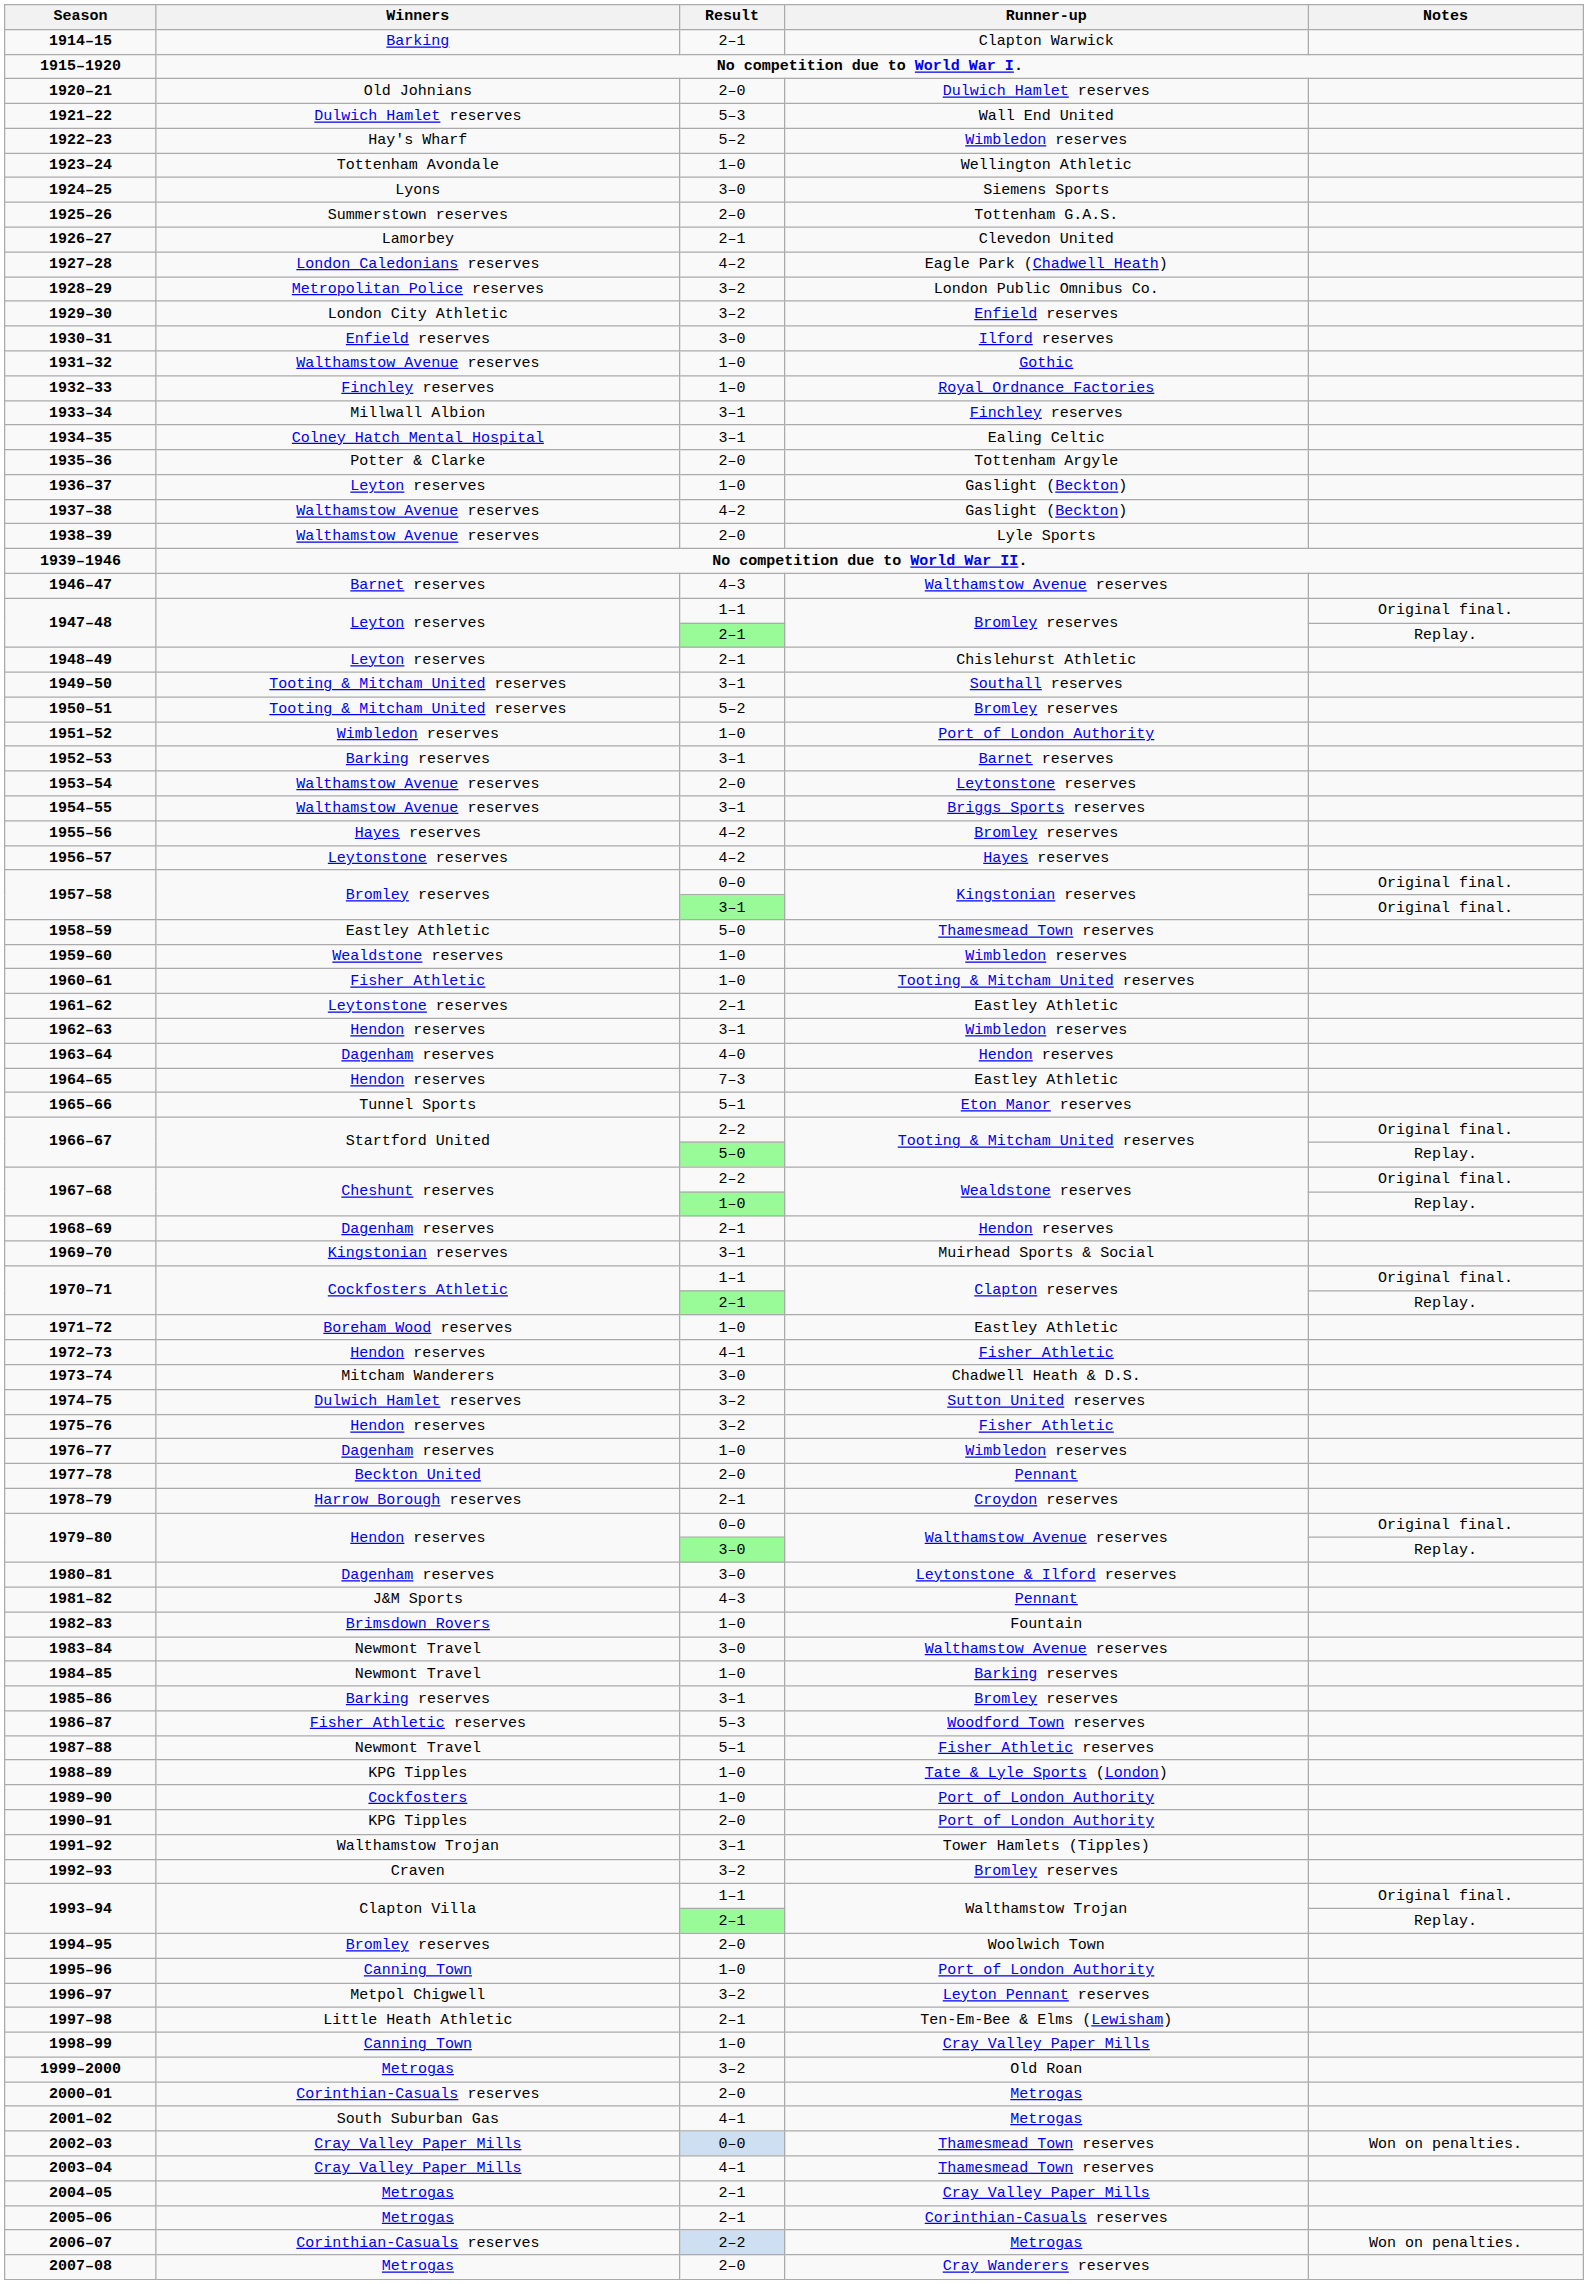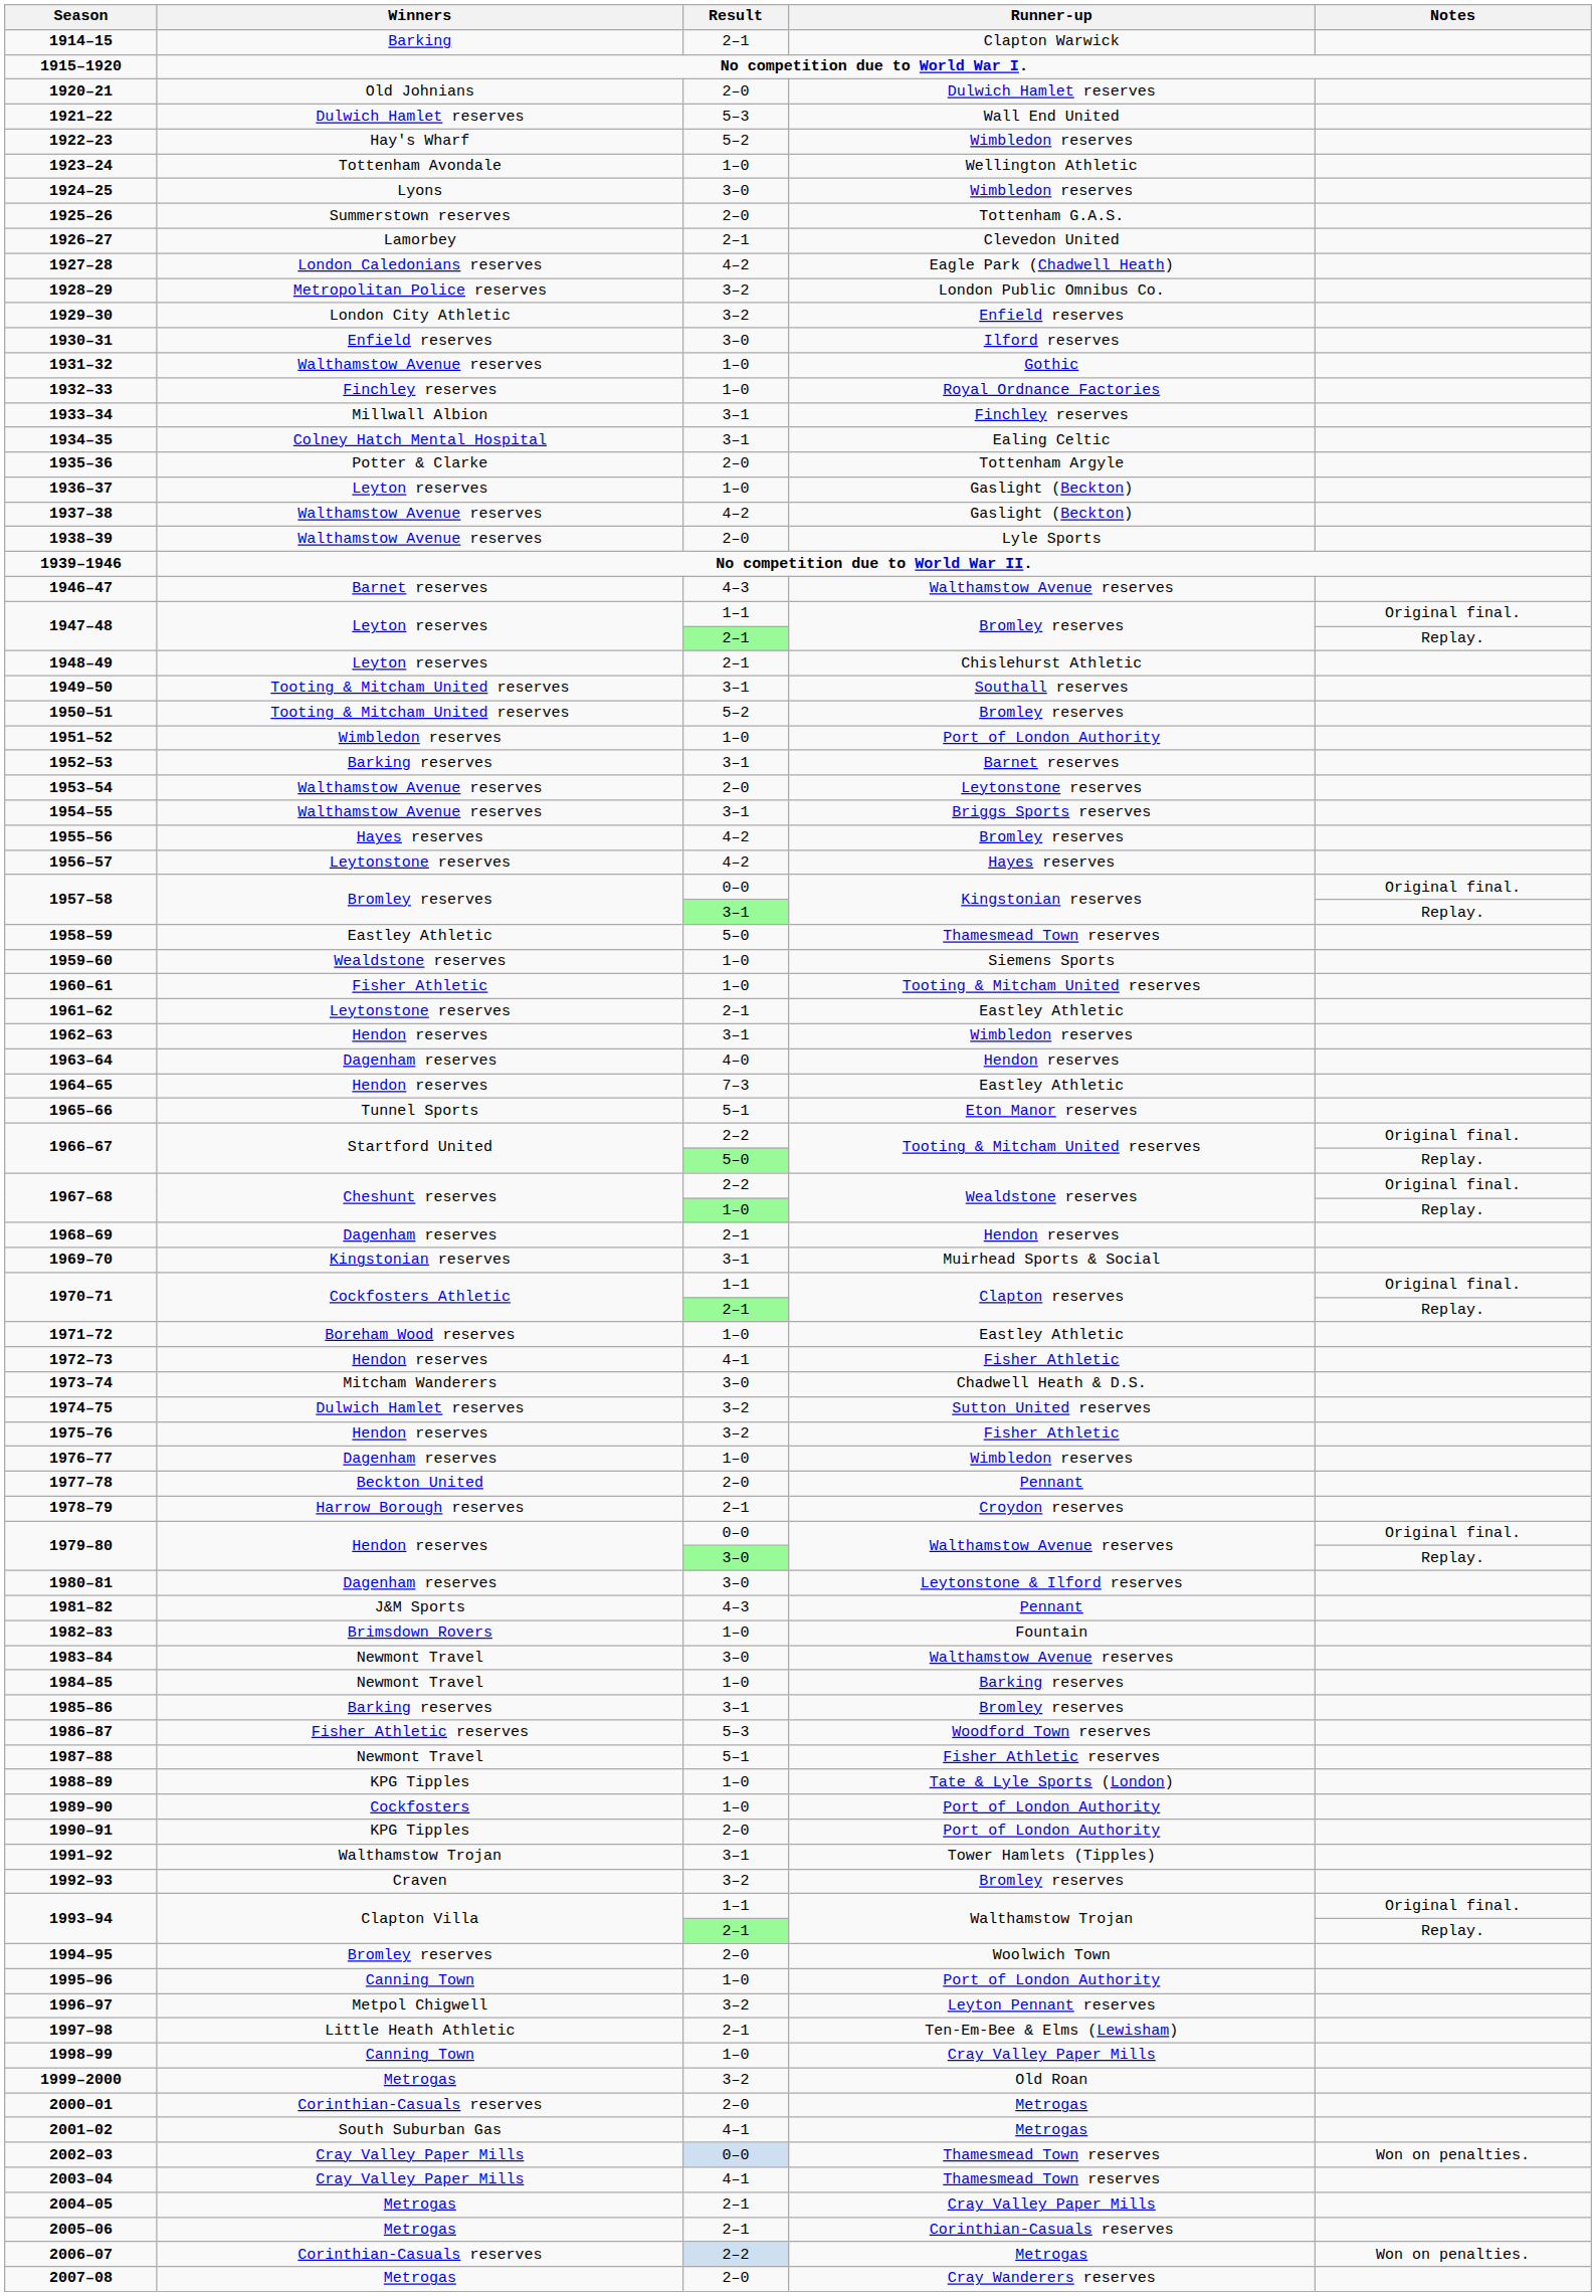1924–25 | Runner-up: Siemens Sports -> Wimbledon reserves
1957–58 / 3–1 | Notes: Original final. -> Replay.
1959–60 | Runner-up: Wimbledon reserves -> Siemens Sports
